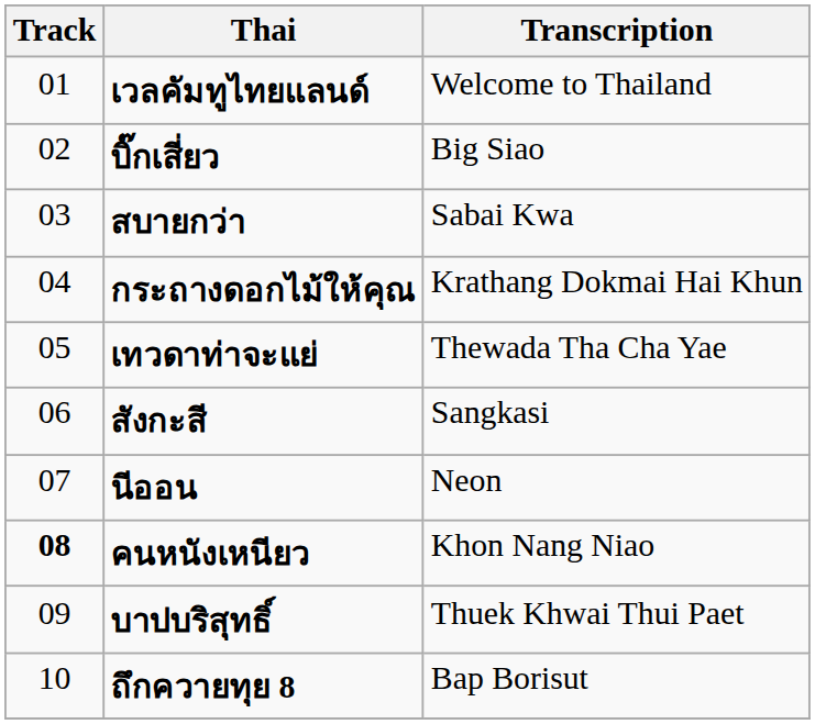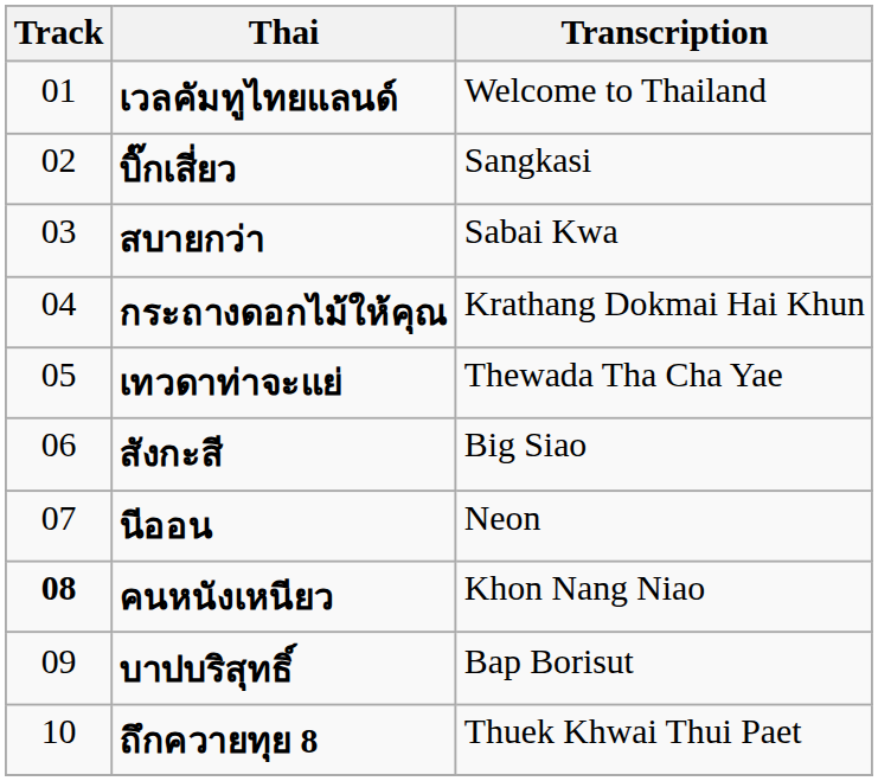บิ๊กเสี่ยว | Transcription: Big Siao -> Sangkasi
สังกะสี | Transcription: Sangkasi -> Big Siao
บาปบริสุทธิ์ | Transcription: Thuek Khwai Thui Paet -> Bap Borisut
ถึกควายทุย 8 | Transcription: Bap Borisut -> Thuek Khwai Thui Paet
